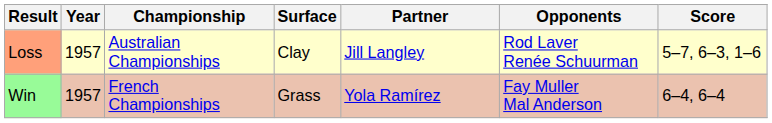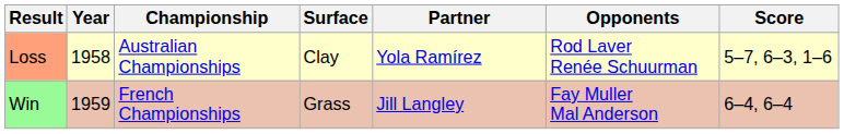Loss | Year: 1957 -> 1958
Loss | Partner: Jill Langley -> Yola Ramírez
Win | Year: 1957 -> 1959
Win | Partner: Yola Ramírez -> Jill Langley
